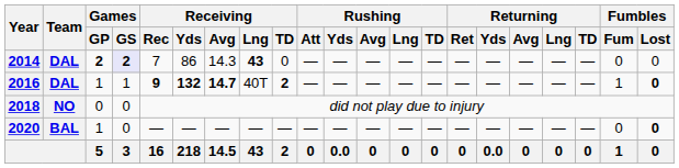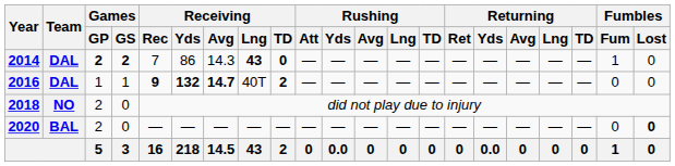2014 | Games / GS: lavender background -> no background
2014 | Receiving / TD: normal -> bold
2014 | Fumbles / Fum: 0 -> 1
2016 | Fumbles / Fum: 1 -> 0
2016 | Fumbles / Lost: bold -> normal
2018 | Games / GP: 0 -> 2
2020 | Games / GP: 1 -> 2
